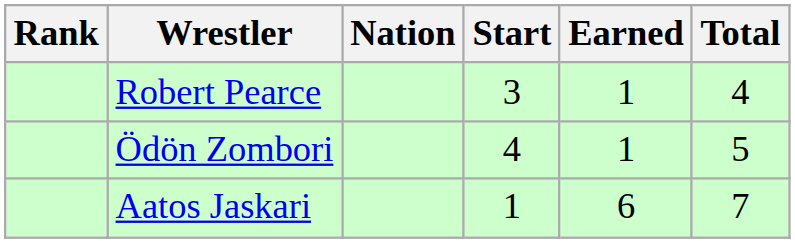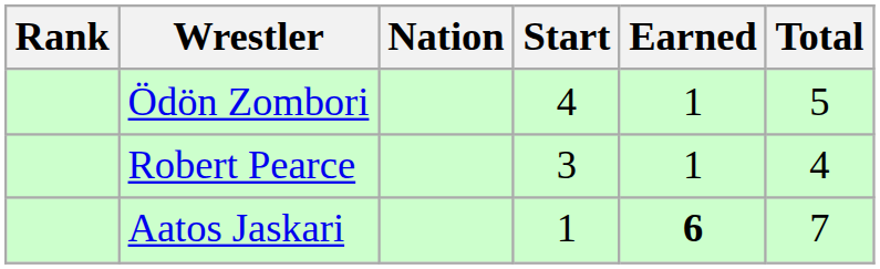rows swapped: Robert Pearce <-> Ödön Zombori
Aatos Jaskari | Earned: normal -> bold
